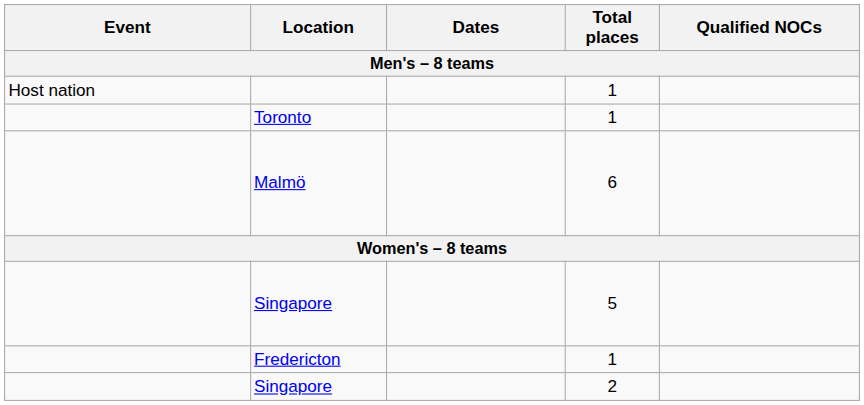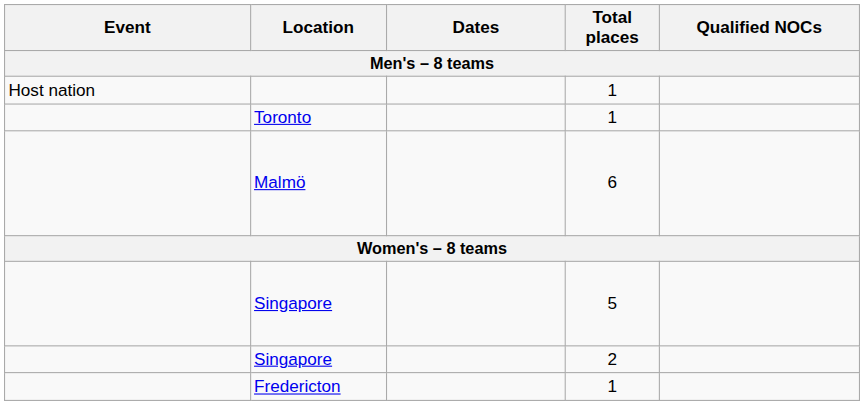rows swapped: Fredericton <-> Singapore / 2
